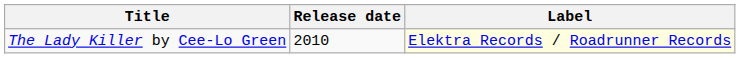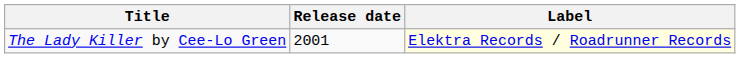The Lady Killer by Cee-Lo Green | Release date: 2010 -> 2001
